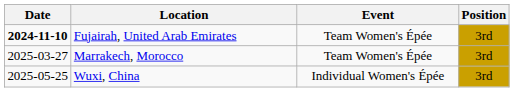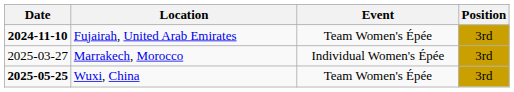Marrakech, Morocco | Event: Team Women's Épée -> Individual Women's Épée
Wuxi, China | Date: normal -> bold
Wuxi, China | Event: Individual Women's Épée -> Team Women's Épée
